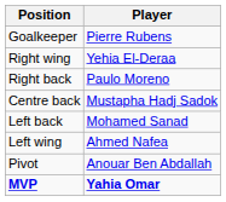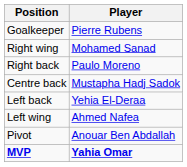Right wing | Player: Yehia El-Deraa -> Mohamed Sanad
Left back | Player: Mohamed Sanad -> Yehia El-Deraa
